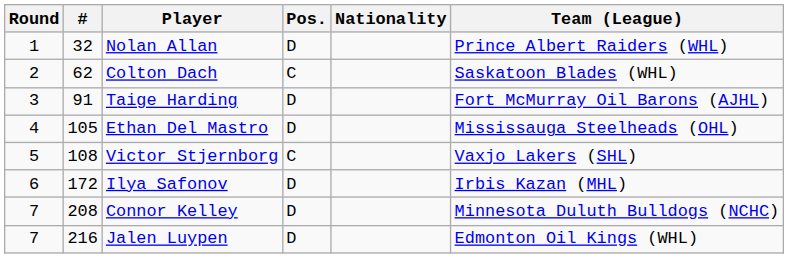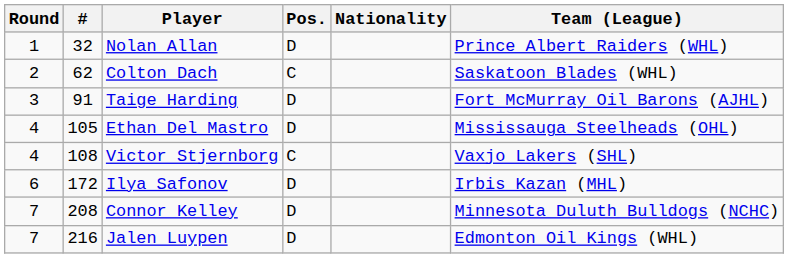Victor Stjernborg | Round: 5 -> 4
